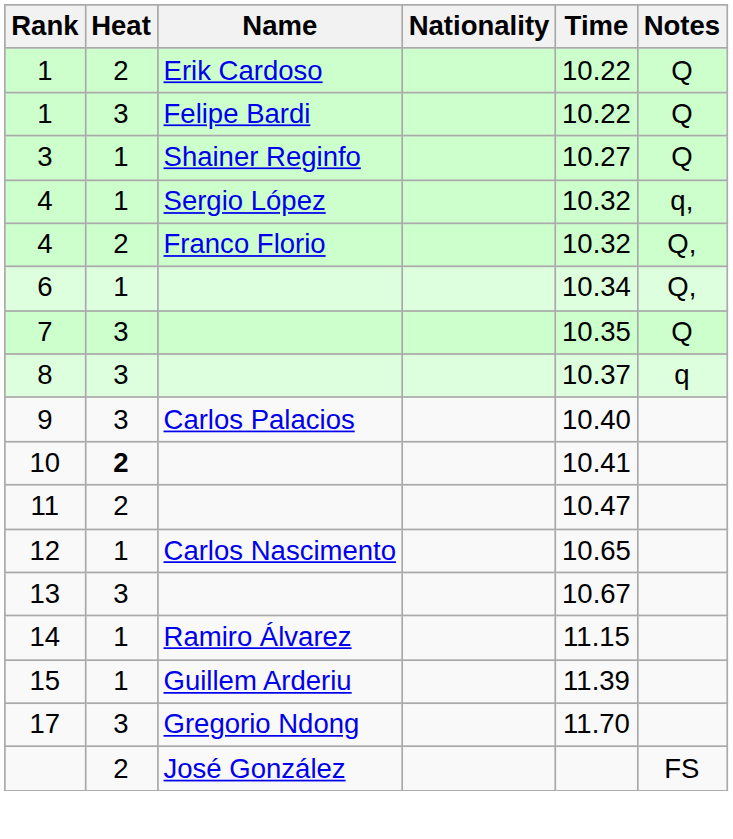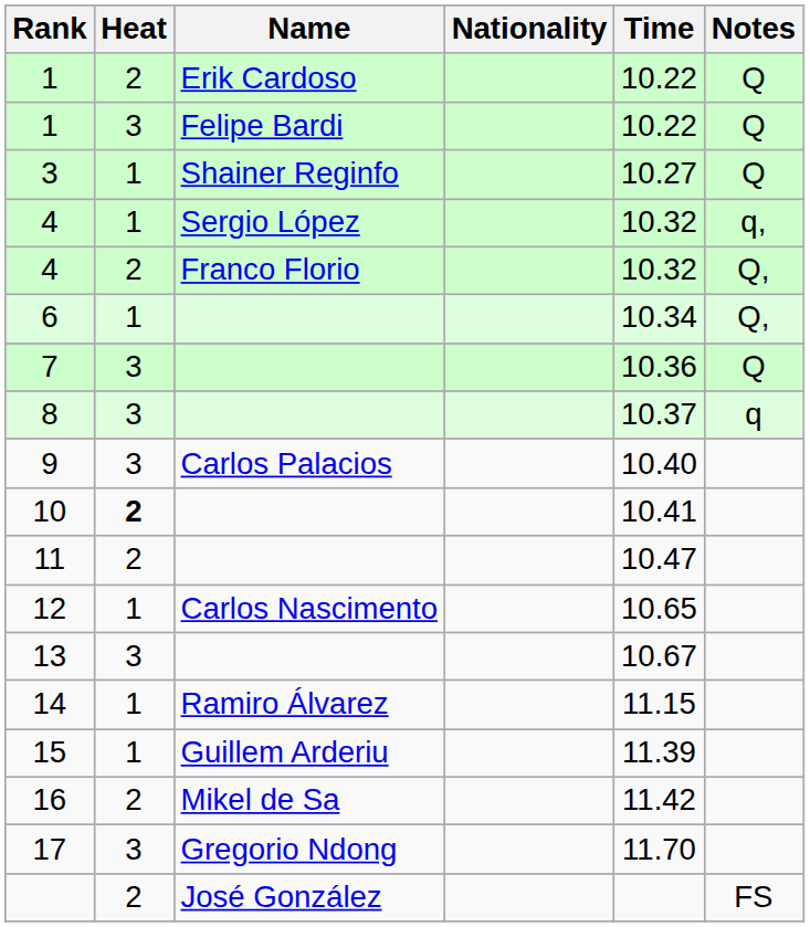7 | Time: 10.35 -> 10.36
+ row: 16 | 2 | Mikel de Sa | 11.42
